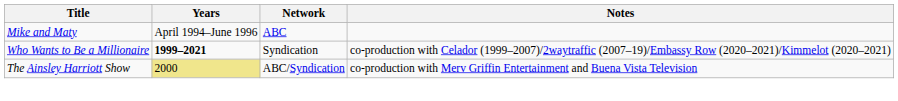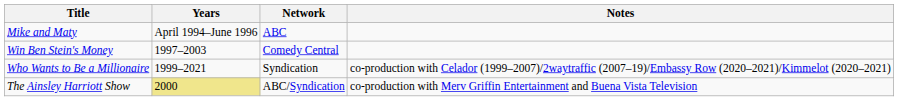+ row: Win Ben Stein's Money | 1997–2003 | Comedy Central
Who Wants to Be a Millionaire | Years: bold -> normal
